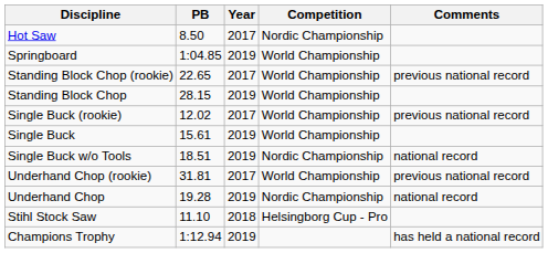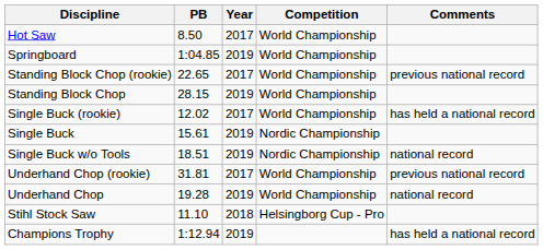Hot Saw | Competition: Nordic Championship -> World Championship
Single Buck (rookie) | Comments: previous national record -> has held a national record
Single Buck | Competition: World Championship -> Nordic Championship
Underhand Chop | Competition: Nordic Championship -> World Championship
